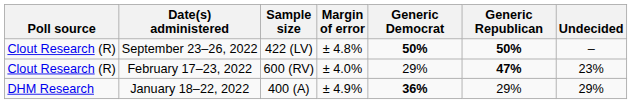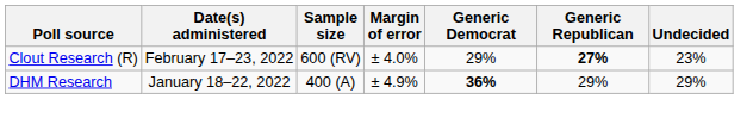- row: Clout Research (R) | September 23–26, 2022 | 422 (LV) | ± 4.8% | 50% | 50% | –
February 17–23, 2022 | Generic Republican: 47% -> 27%
